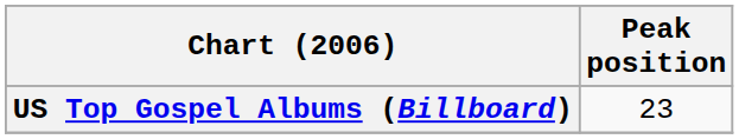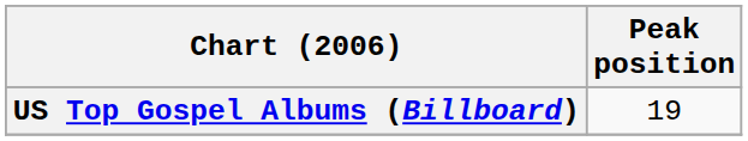US Top Gospel Albums (Billboard) | Peak position: 23 -> 19
